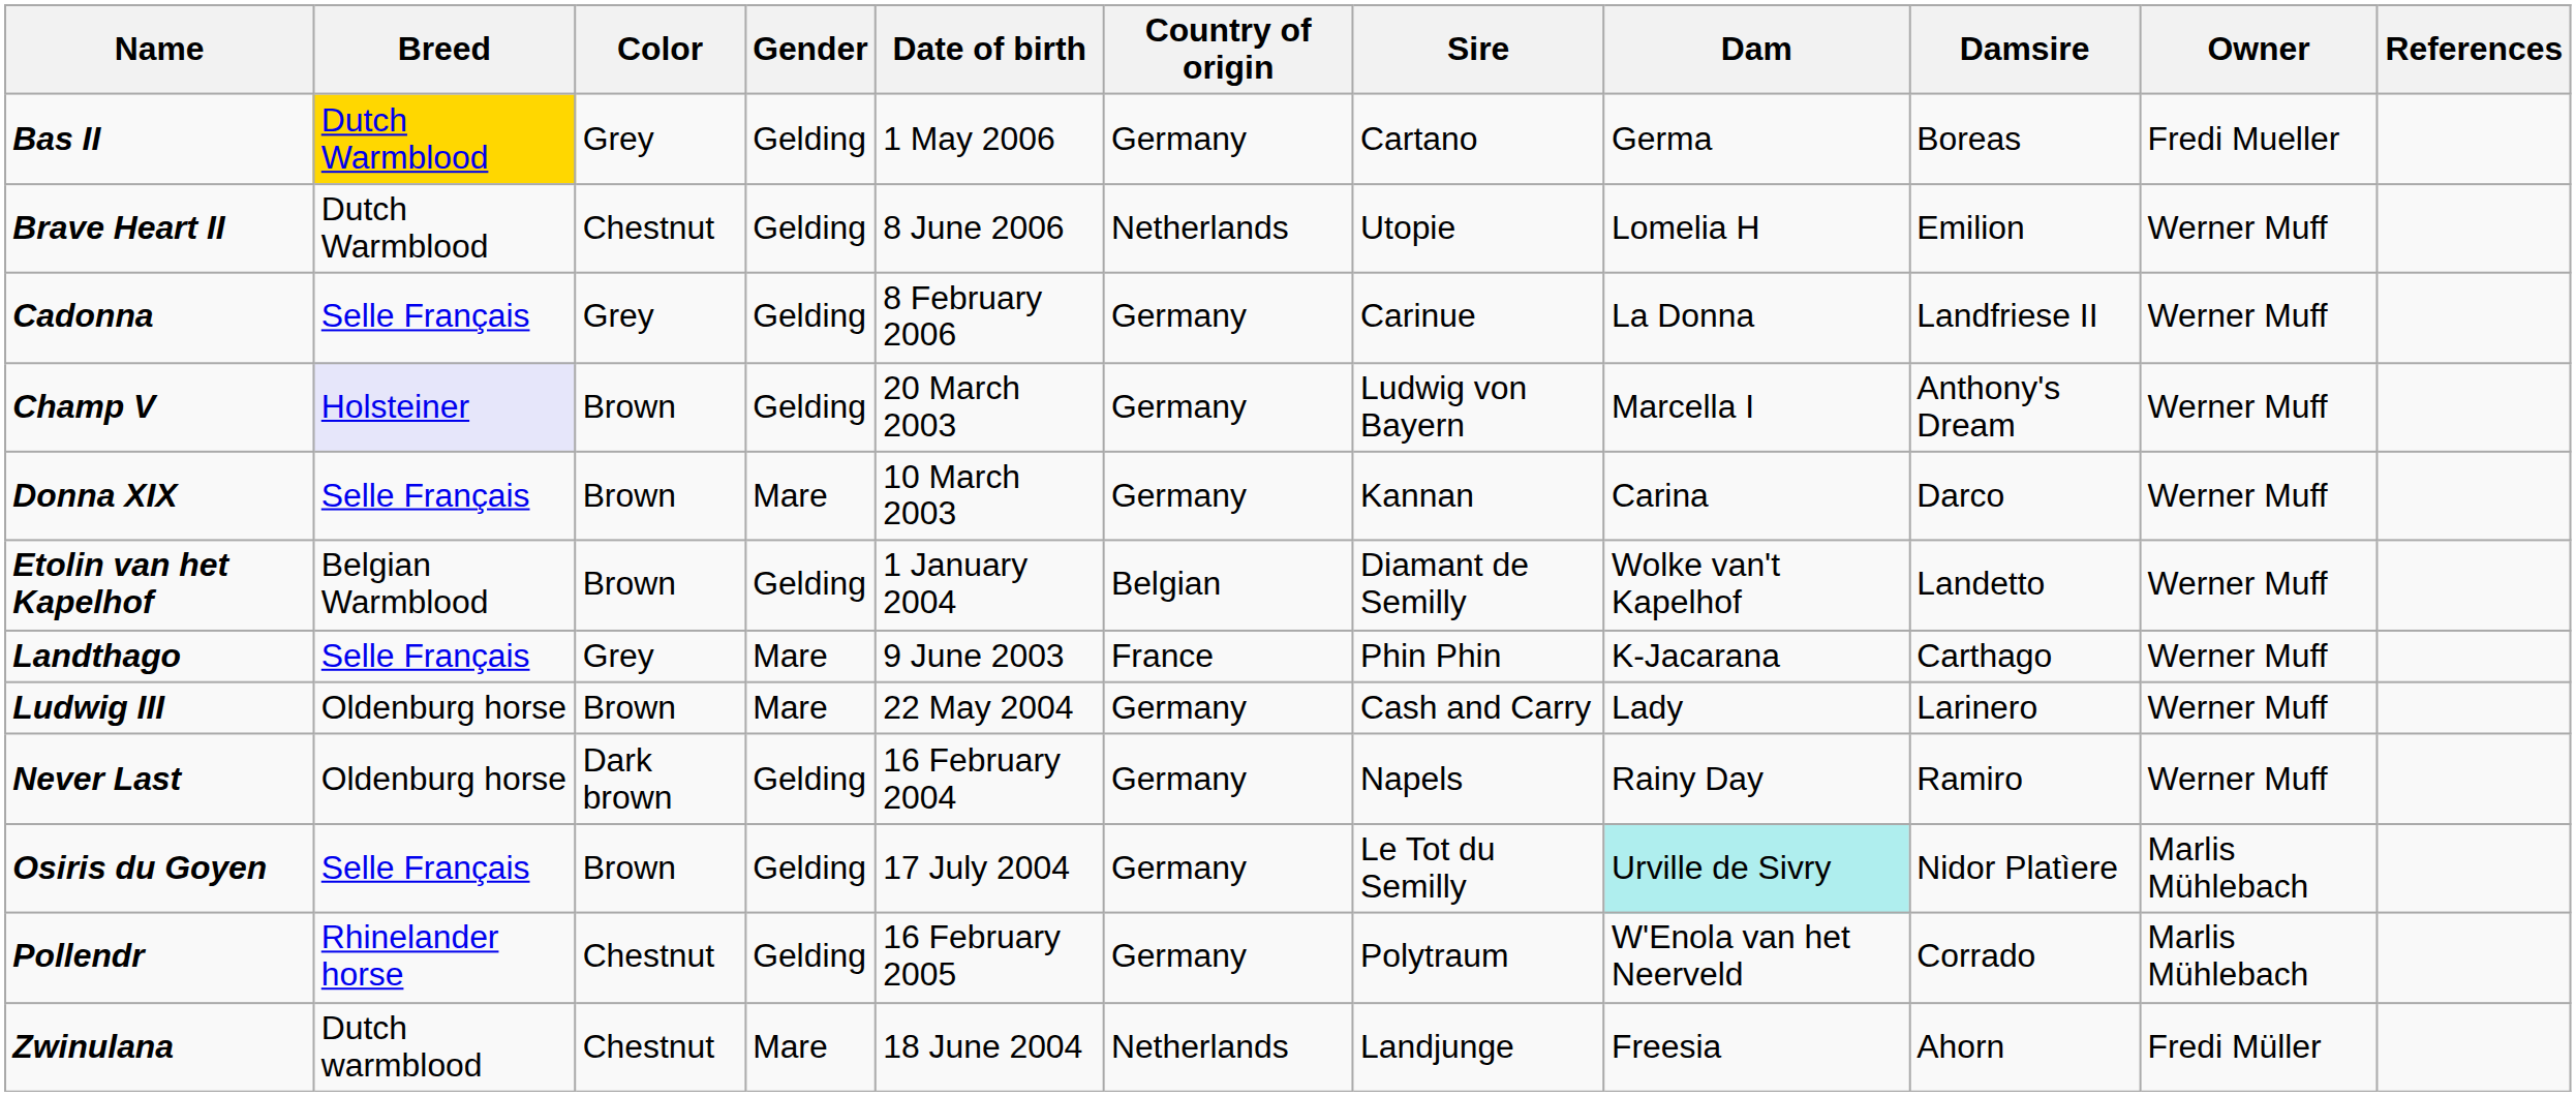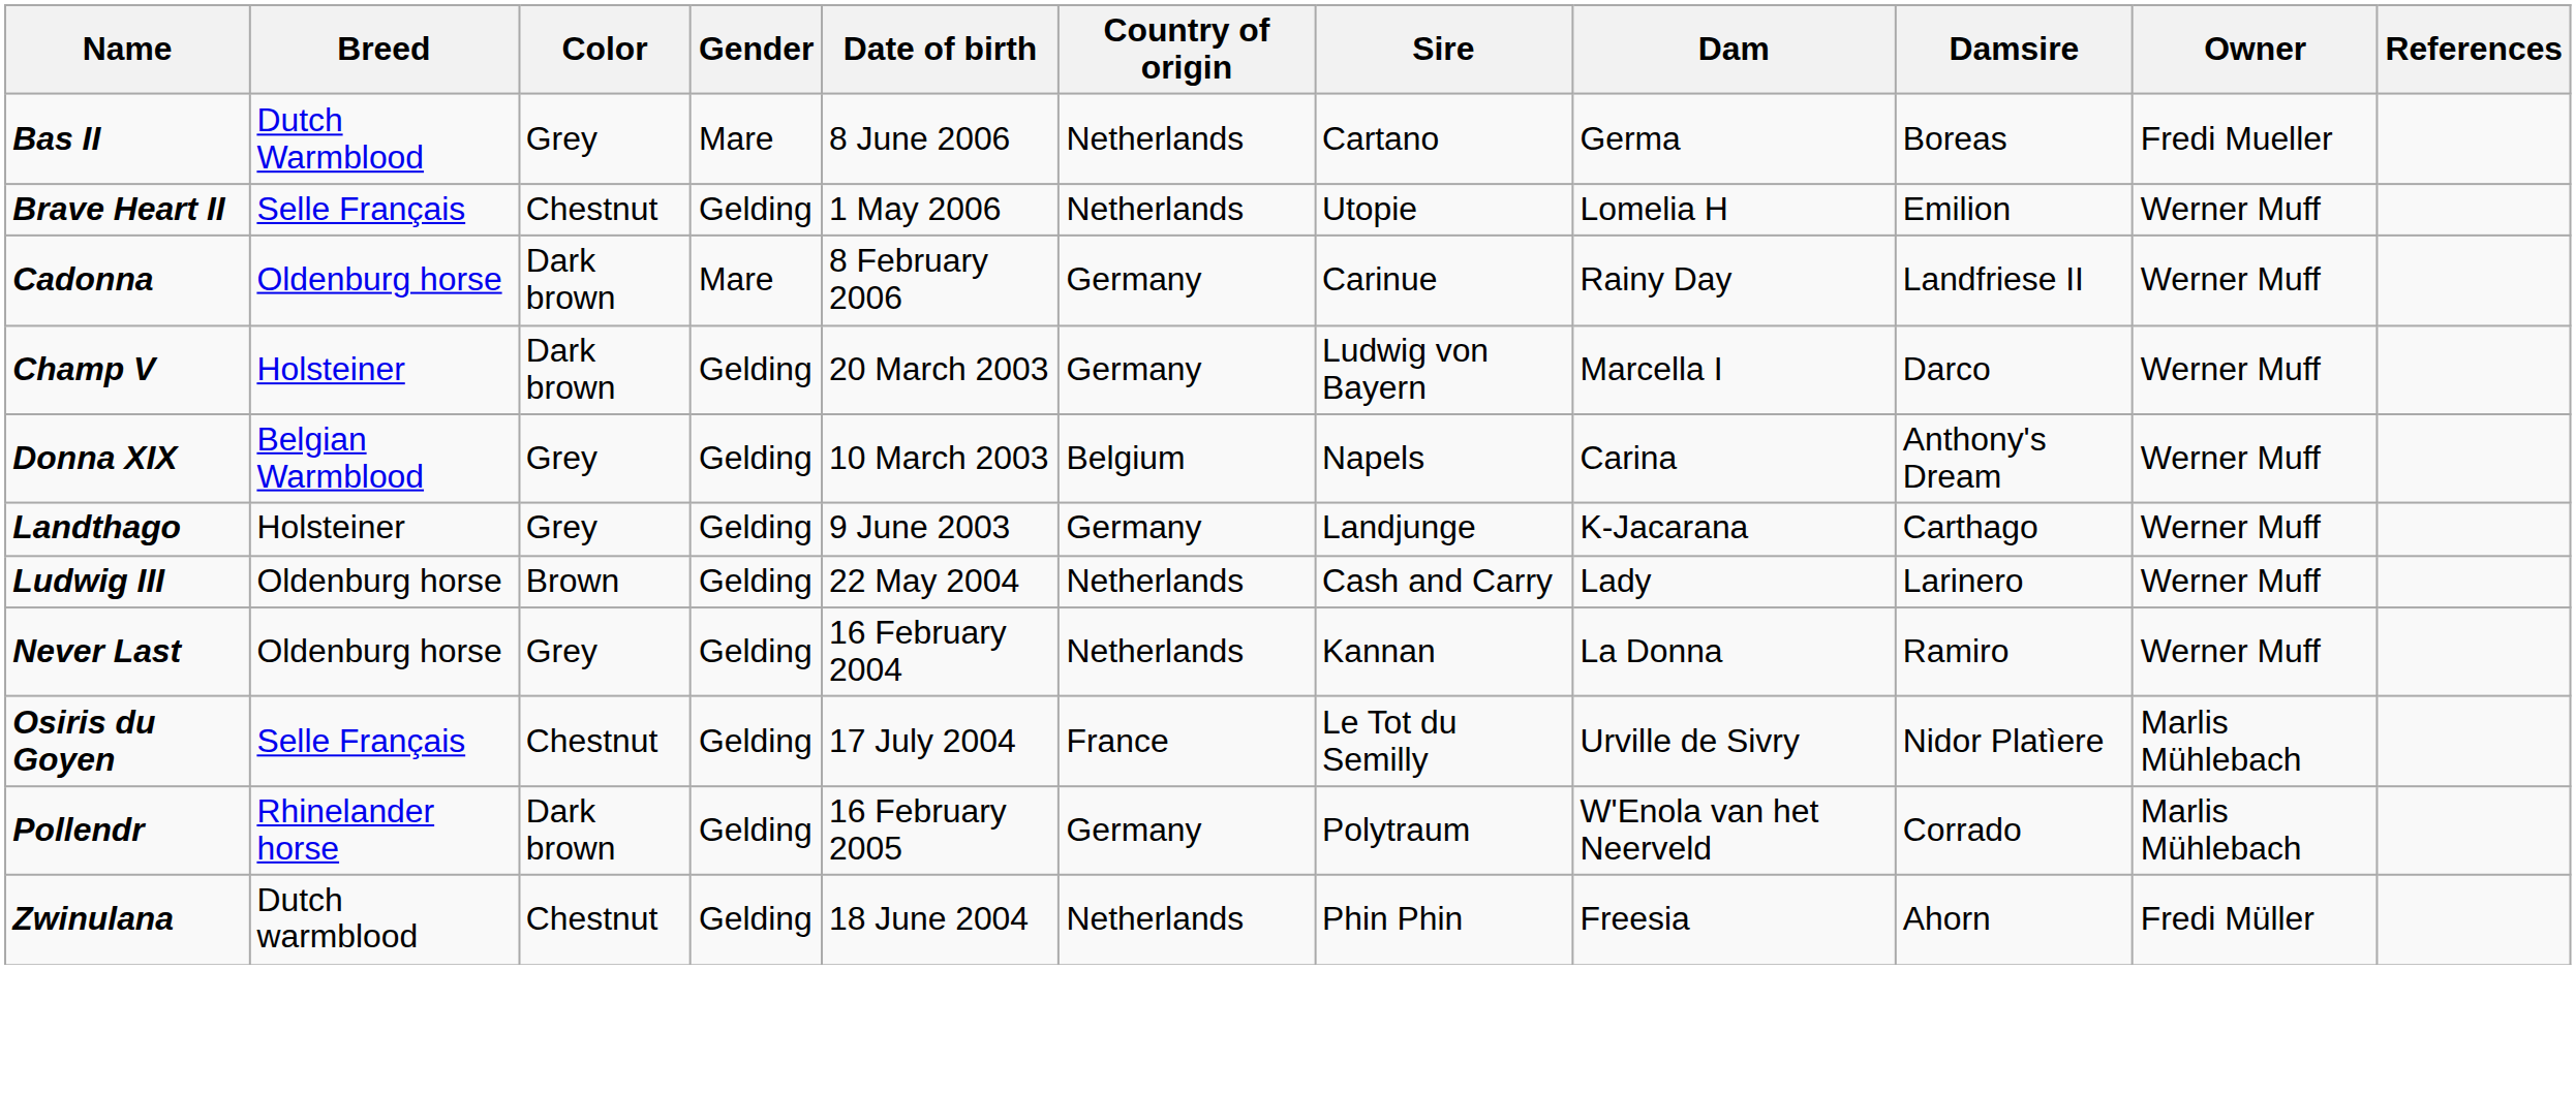Bas II | Breed: gold background -> no background
Bas II | Gender: Gelding -> Mare
Bas II | Date of birth: 1 May 2006 -> 8 June 2006
Bas II | Country of origin: Germany -> Netherlands
Brave Heart II | Breed: Dutch Warmblood -> Selle Français
Brave Heart II | Date of birth: 8 June 2006 -> 1 May 2006
Cadonna | Breed: Selle Français -> Oldenburg horse
Cadonna | Color: Grey -> Dark brown
Cadonna | Gender: Gelding -> Mare
Cadonna | Dam: La Donna -> Rainy Day
Champ V | Breed: lavender background -> no background
Champ V | Color: Brown -> Dark brown
Champ V | Damsire: Anthony's Dream -> Darco
Donna XIX | Breed: Selle Français -> Belgian Warmblood
Donna XIX | Color: Brown -> Grey
Donna XIX | Gender: Mare -> Gelding
Donna XIX | Country of origin: Germany -> Belgium
Donna XIX | Sire: Kannan -> Napels
Donna XIX | Damsire: Darco -> Anthony's Dream
- row: Etolin van het Kapelhof | Belgian Warmblood | Brown | Gelding | 1 January 2004 | Belgian | Diamant de Semilly | Wolke van't Kapelhof | Landetto | Werner Muff
Landthago | Breed: Selle Français -> Holsteiner
Landthago | Gender: Mare -> Gelding
Landthago | Country of origin: France -> Germany
Landthago | Sire: Phin Phin -> Landjunge
Ludwig III | Gender: Mare -> Gelding
Ludwig III | Country of origin: Germany -> Netherlands
Never Last | Color: Dark brown -> Grey
Never Last | Country of origin: Germany -> Netherlands
Never Last | Sire: Napels -> Kannan
Never Last | Dam: Rainy Day -> La Donna
Osiris du Goyen | Color: Brown -> Chestnut
Osiris du Goyen | Country of origin: Germany -> France
Osiris du Goyen | Dam: paleturquoise background -> no background
Pollendr | Color: Chestnut -> Dark brown
Zwinulana | Gender: Mare -> Gelding
Zwinulana | Sire: Landjunge -> Phin Phin
